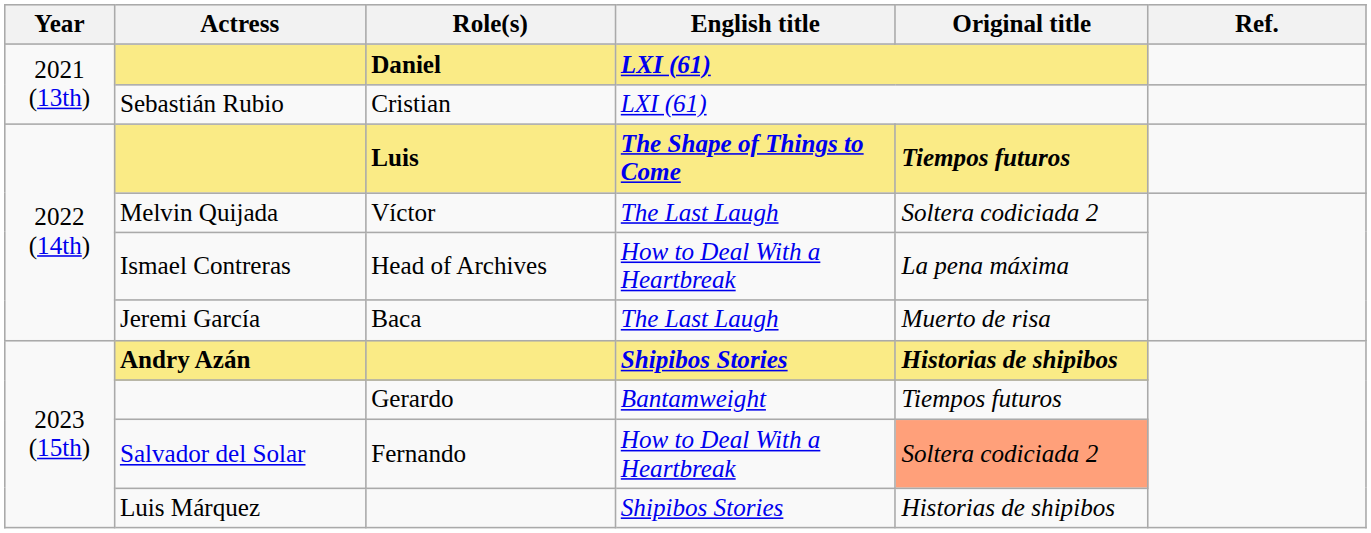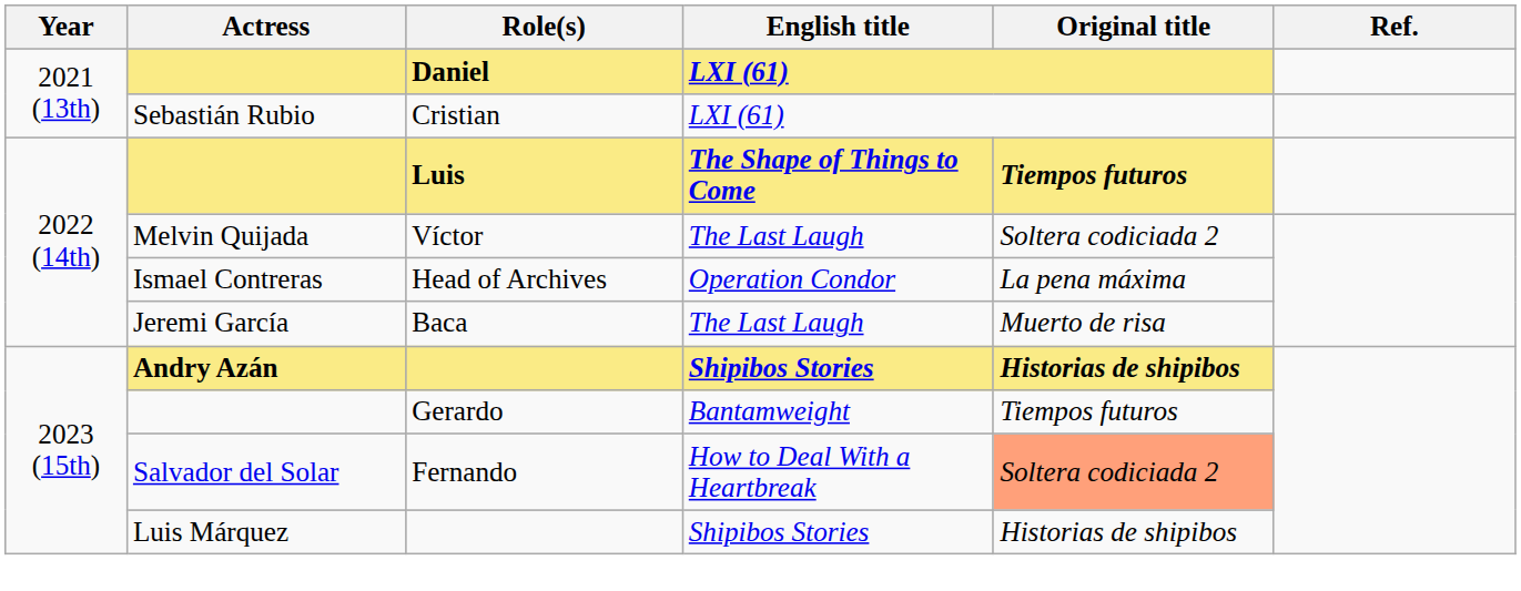Head of Archives | English title: How to Deal With a Heartbreak -> Operation Condor
